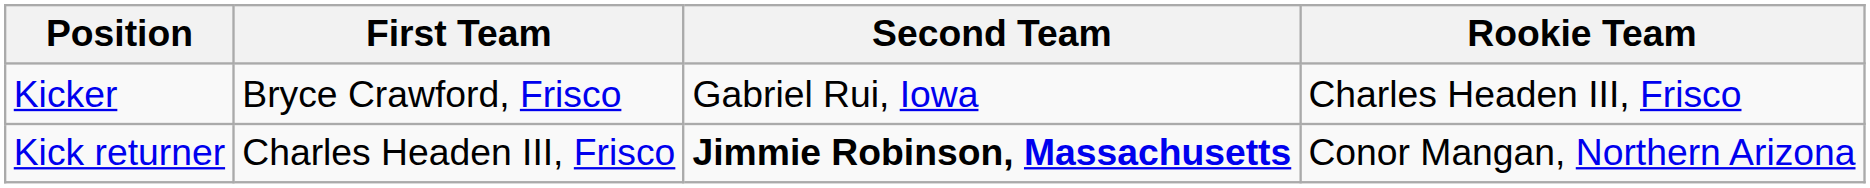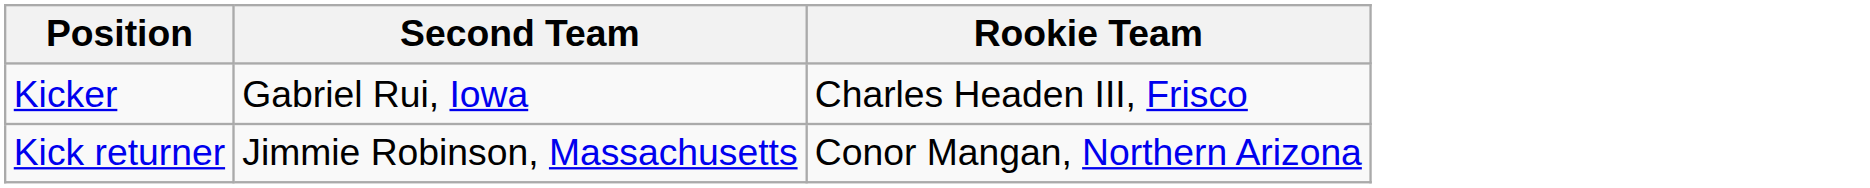- column: First Team | Bryce Crawford, Frisco | Charles Headen III, Frisco
Kick returner | Second Team: bold -> normal
